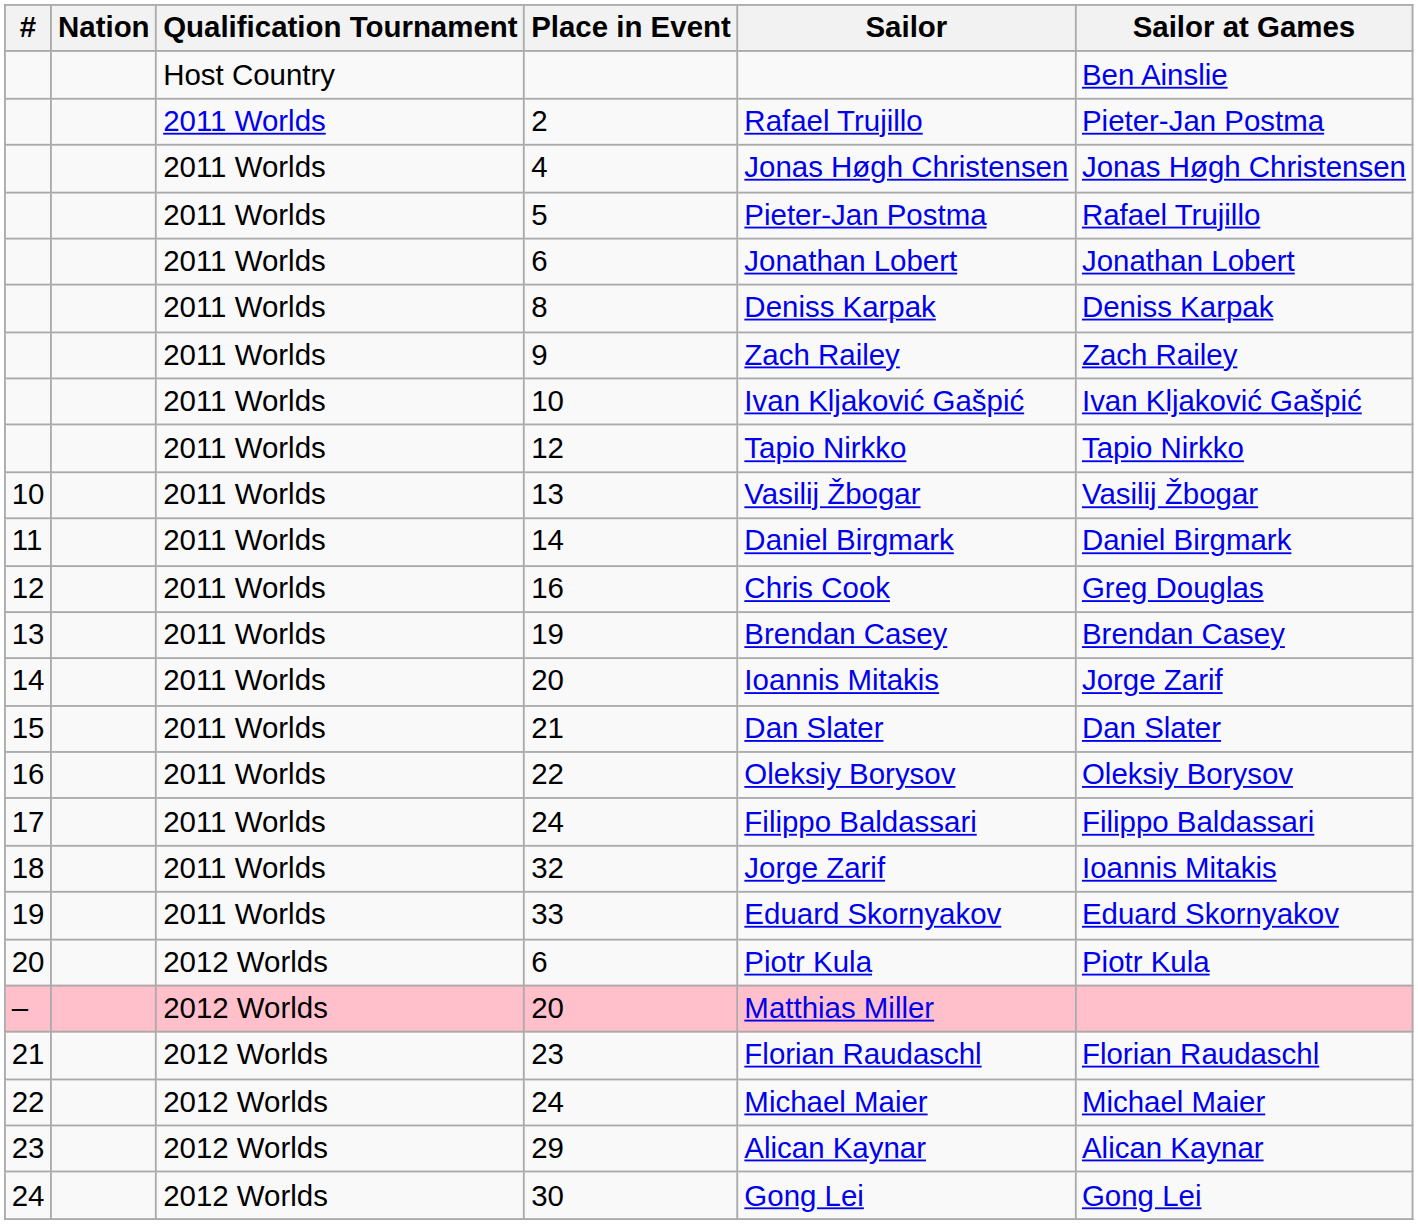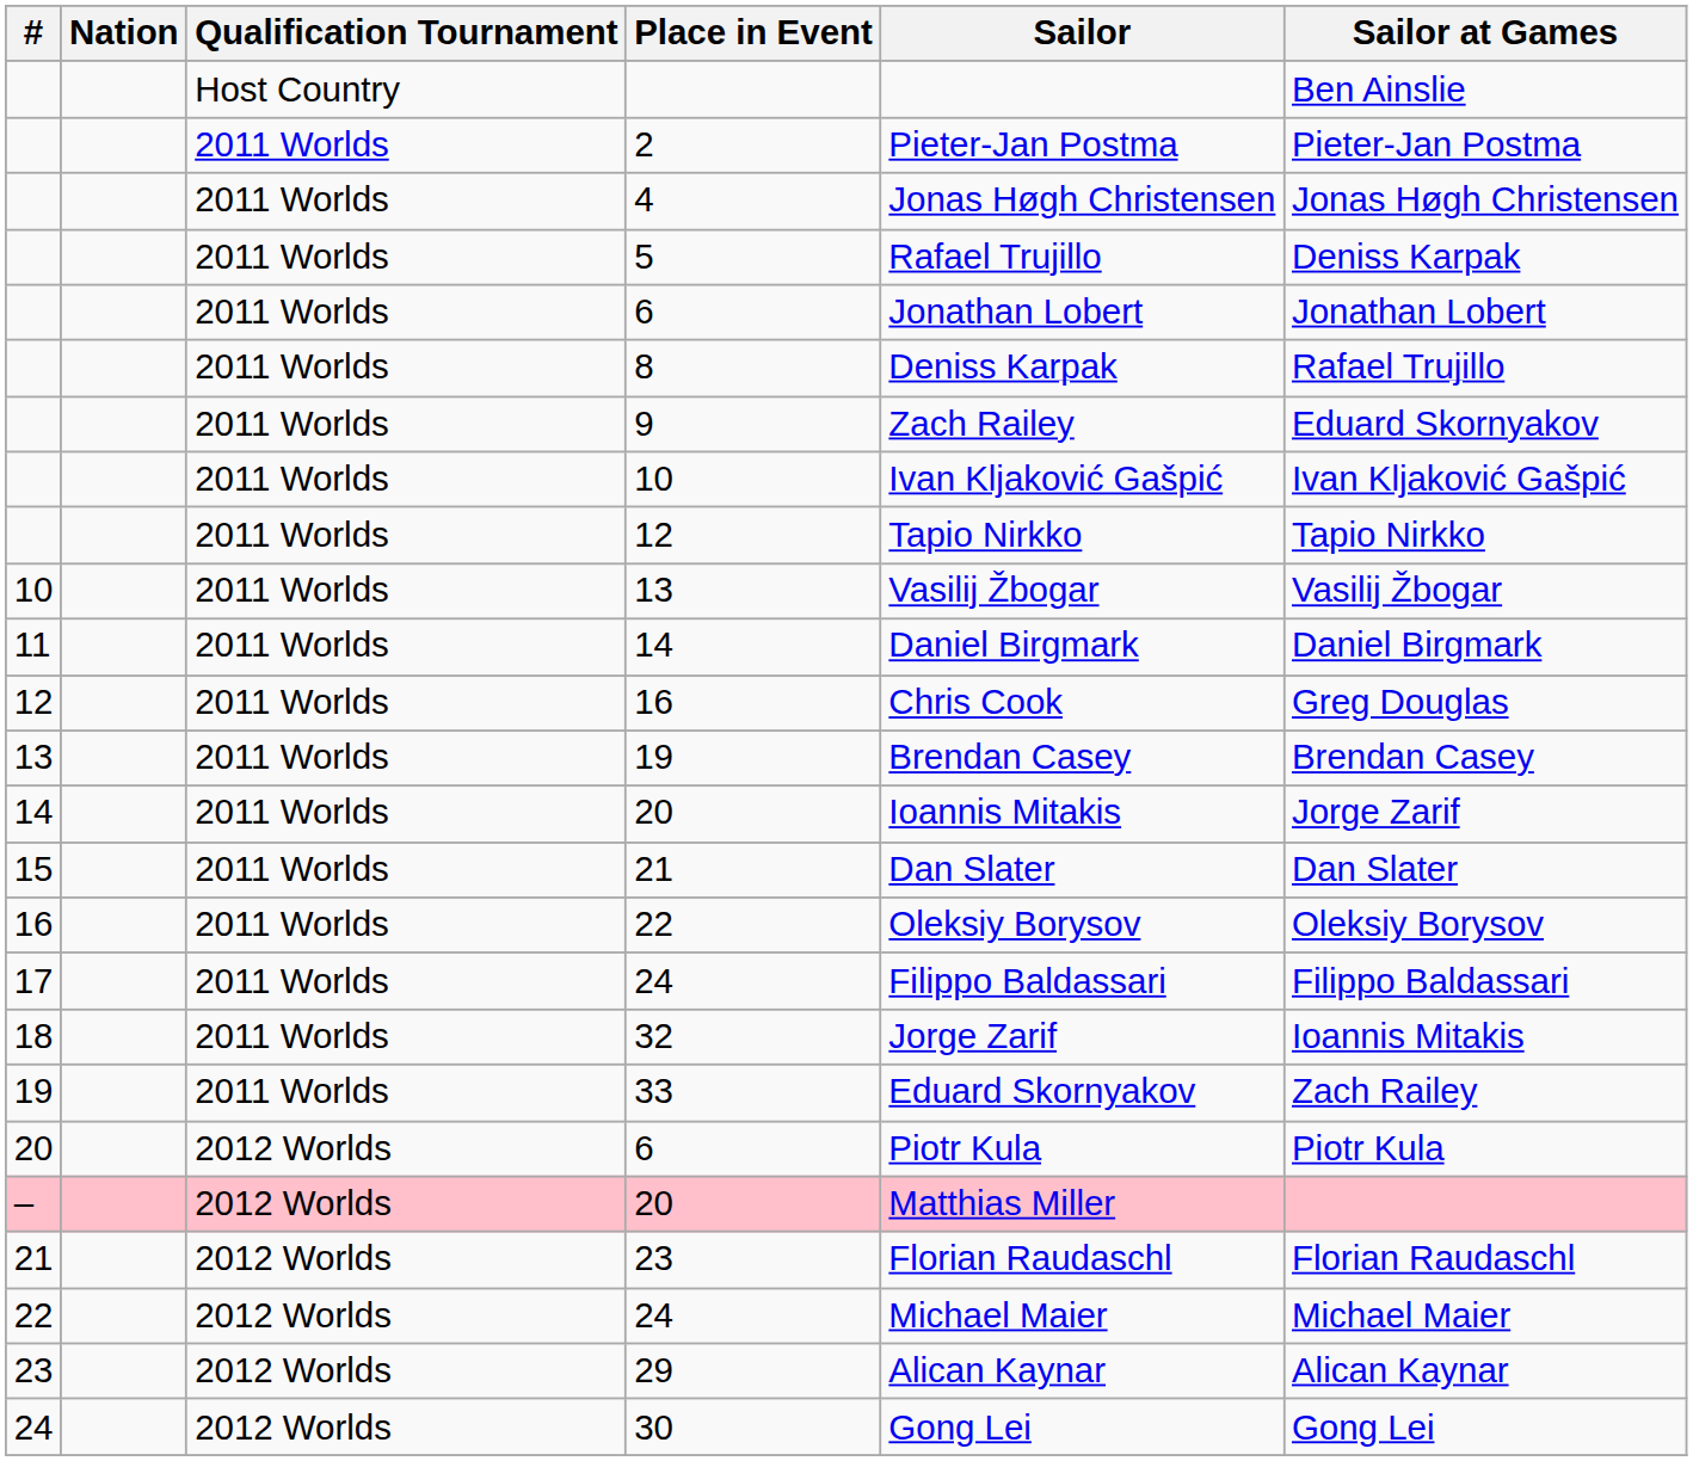2 | Sailor: Rafael Trujillo -> Pieter-Jan Postma
5 | Sailor: Pieter-Jan Postma -> Rafael Trujillo
5 | Sailor at Games: Rafael Trujillo -> Deniss Karpak
8 | Sailor at Games: Deniss Karpak -> Rafael Trujillo
9 | Sailor at Games: Zach Railey -> Eduard Skornyakov
33 | Sailor at Games: Eduard Skornyakov -> Zach Railey
